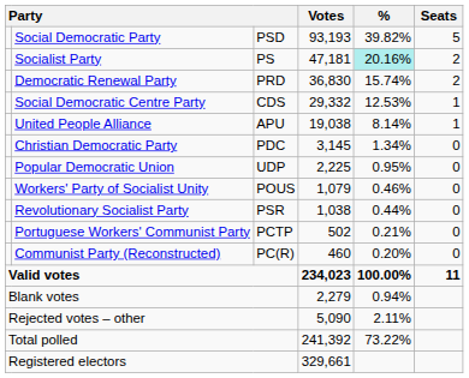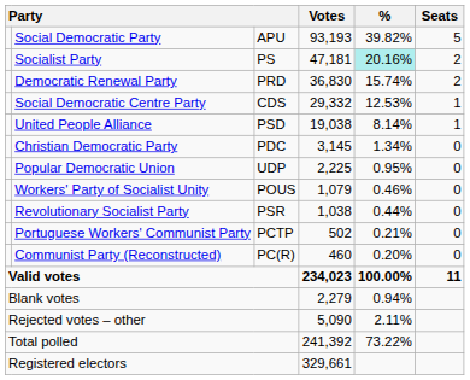Social Democratic Party | column 3: PSD -> APU
United People Alliance | column 3: APU -> PSD
